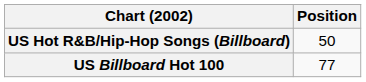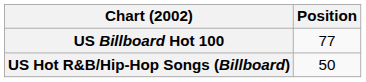rows swapped: US Billboard Hot 100 <-> US Hot R&B/Hip-Hop Songs (Billboard)
